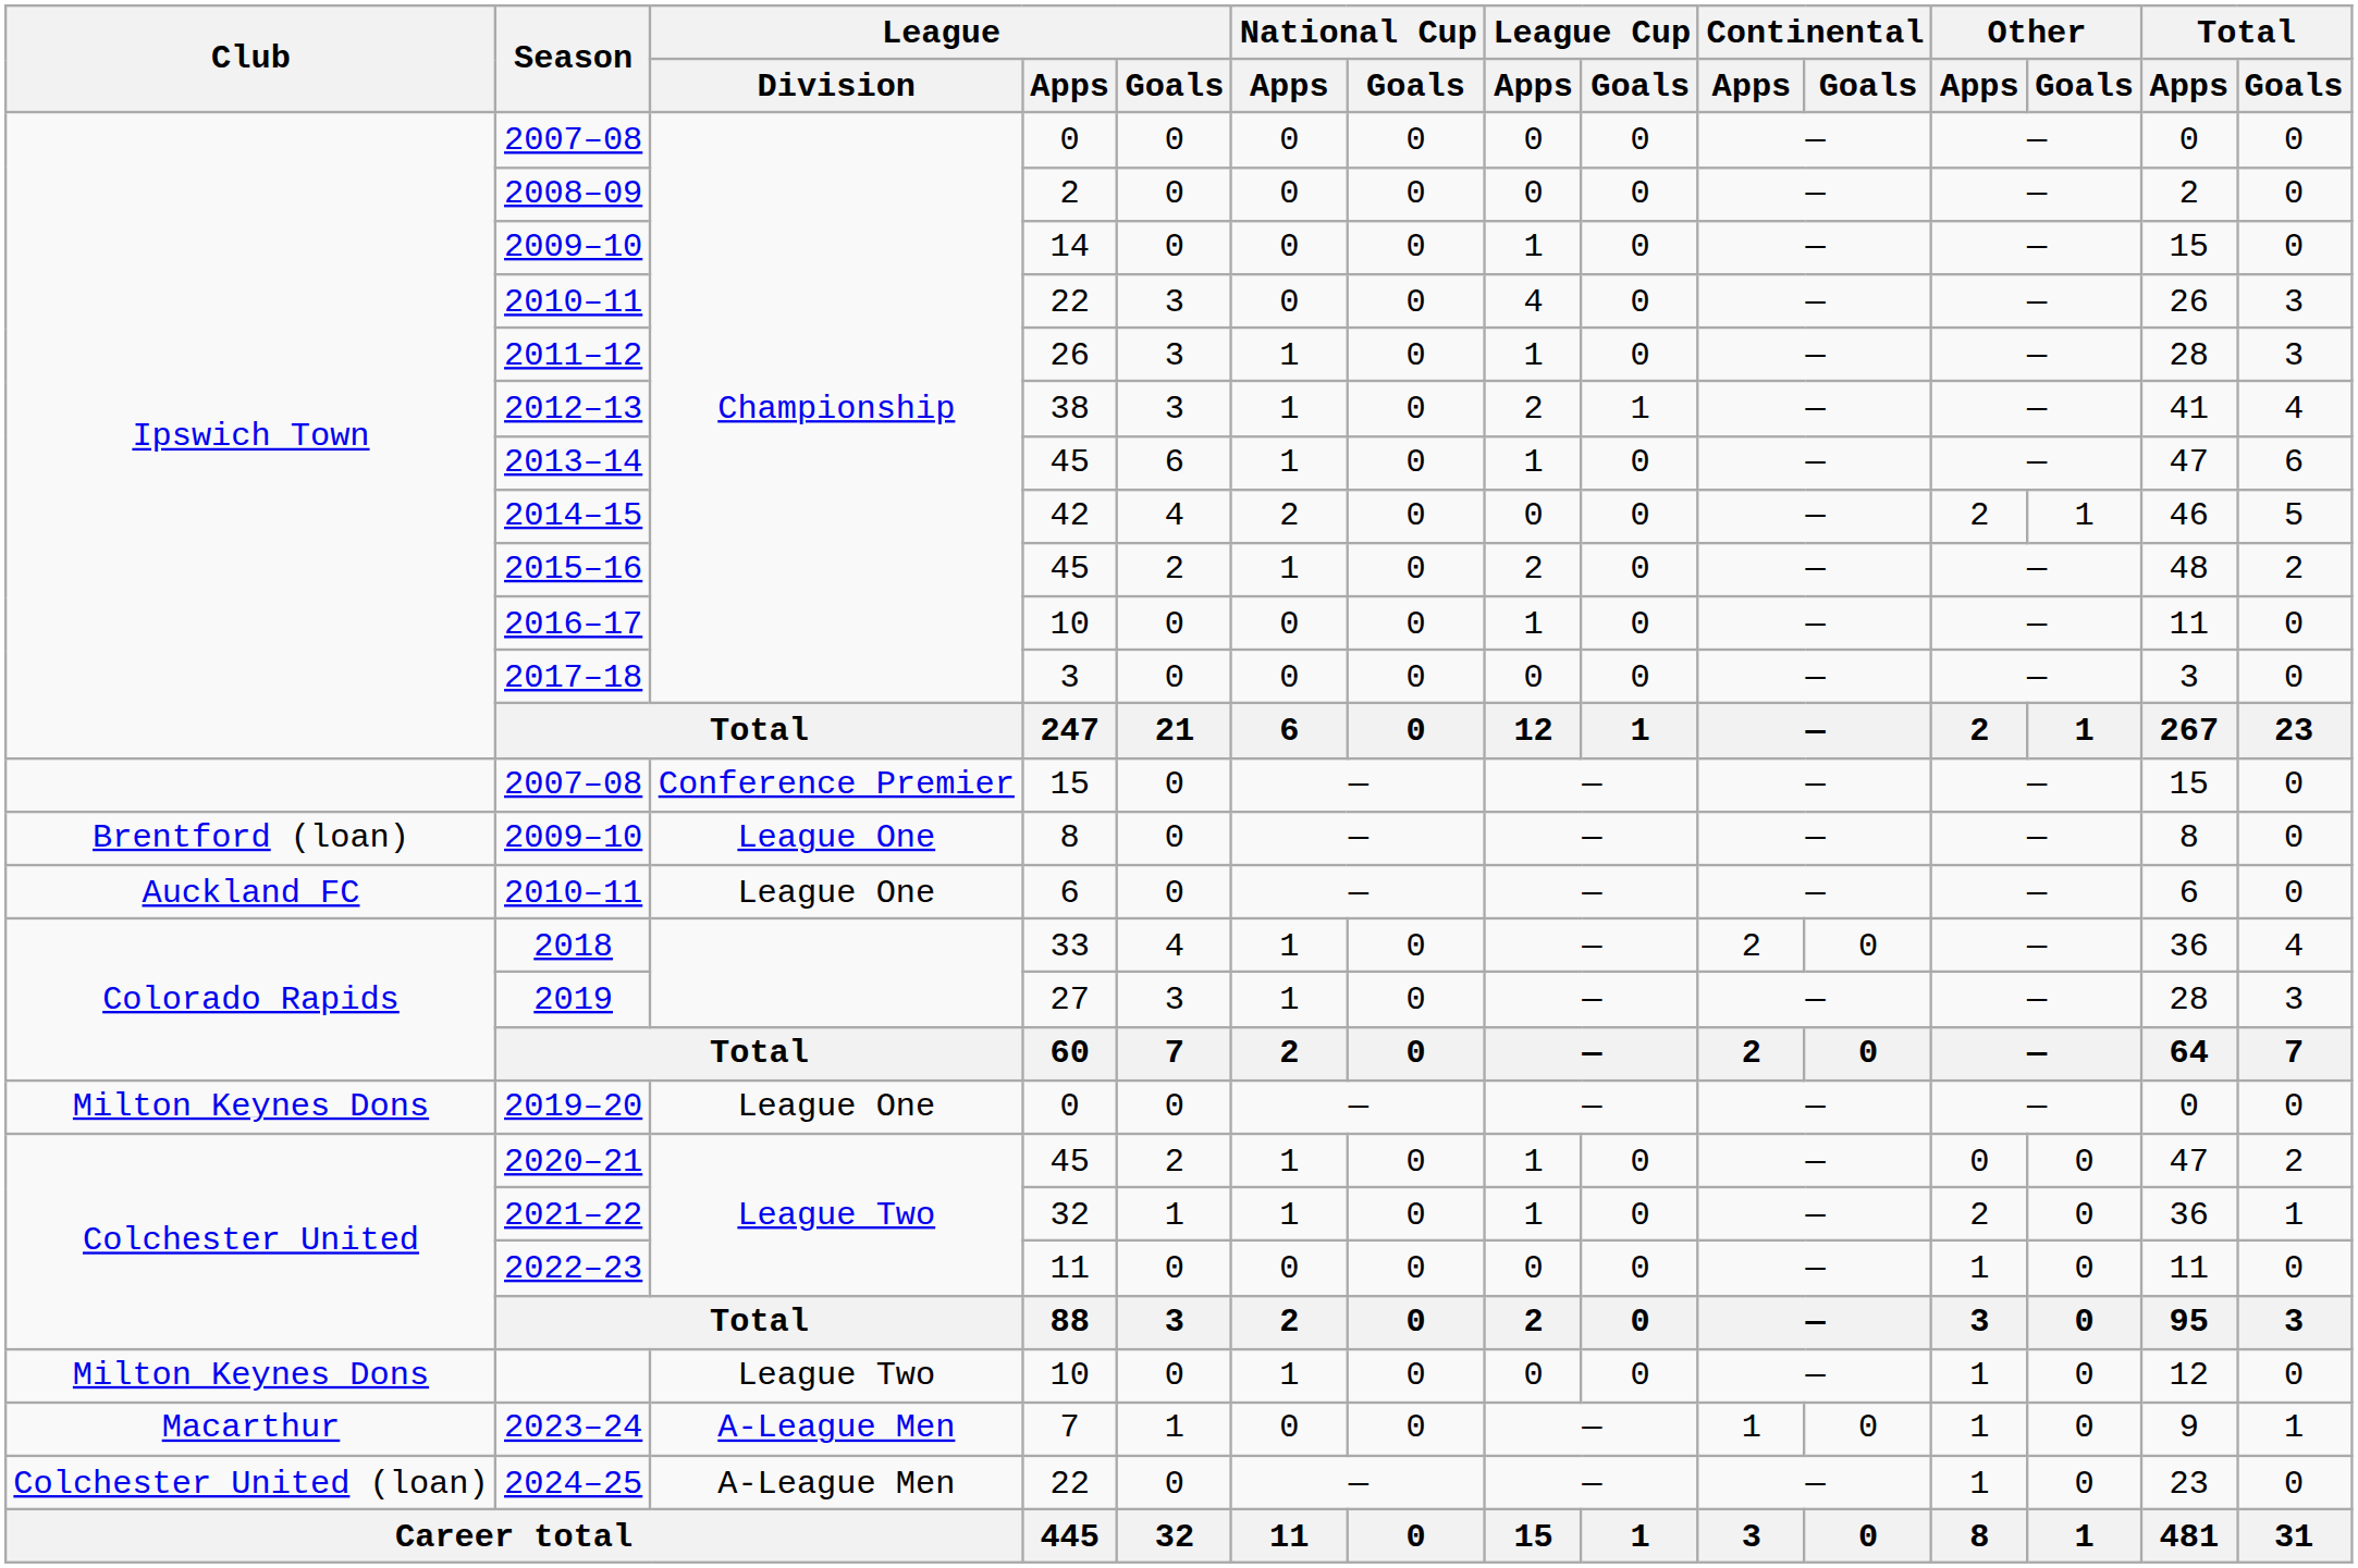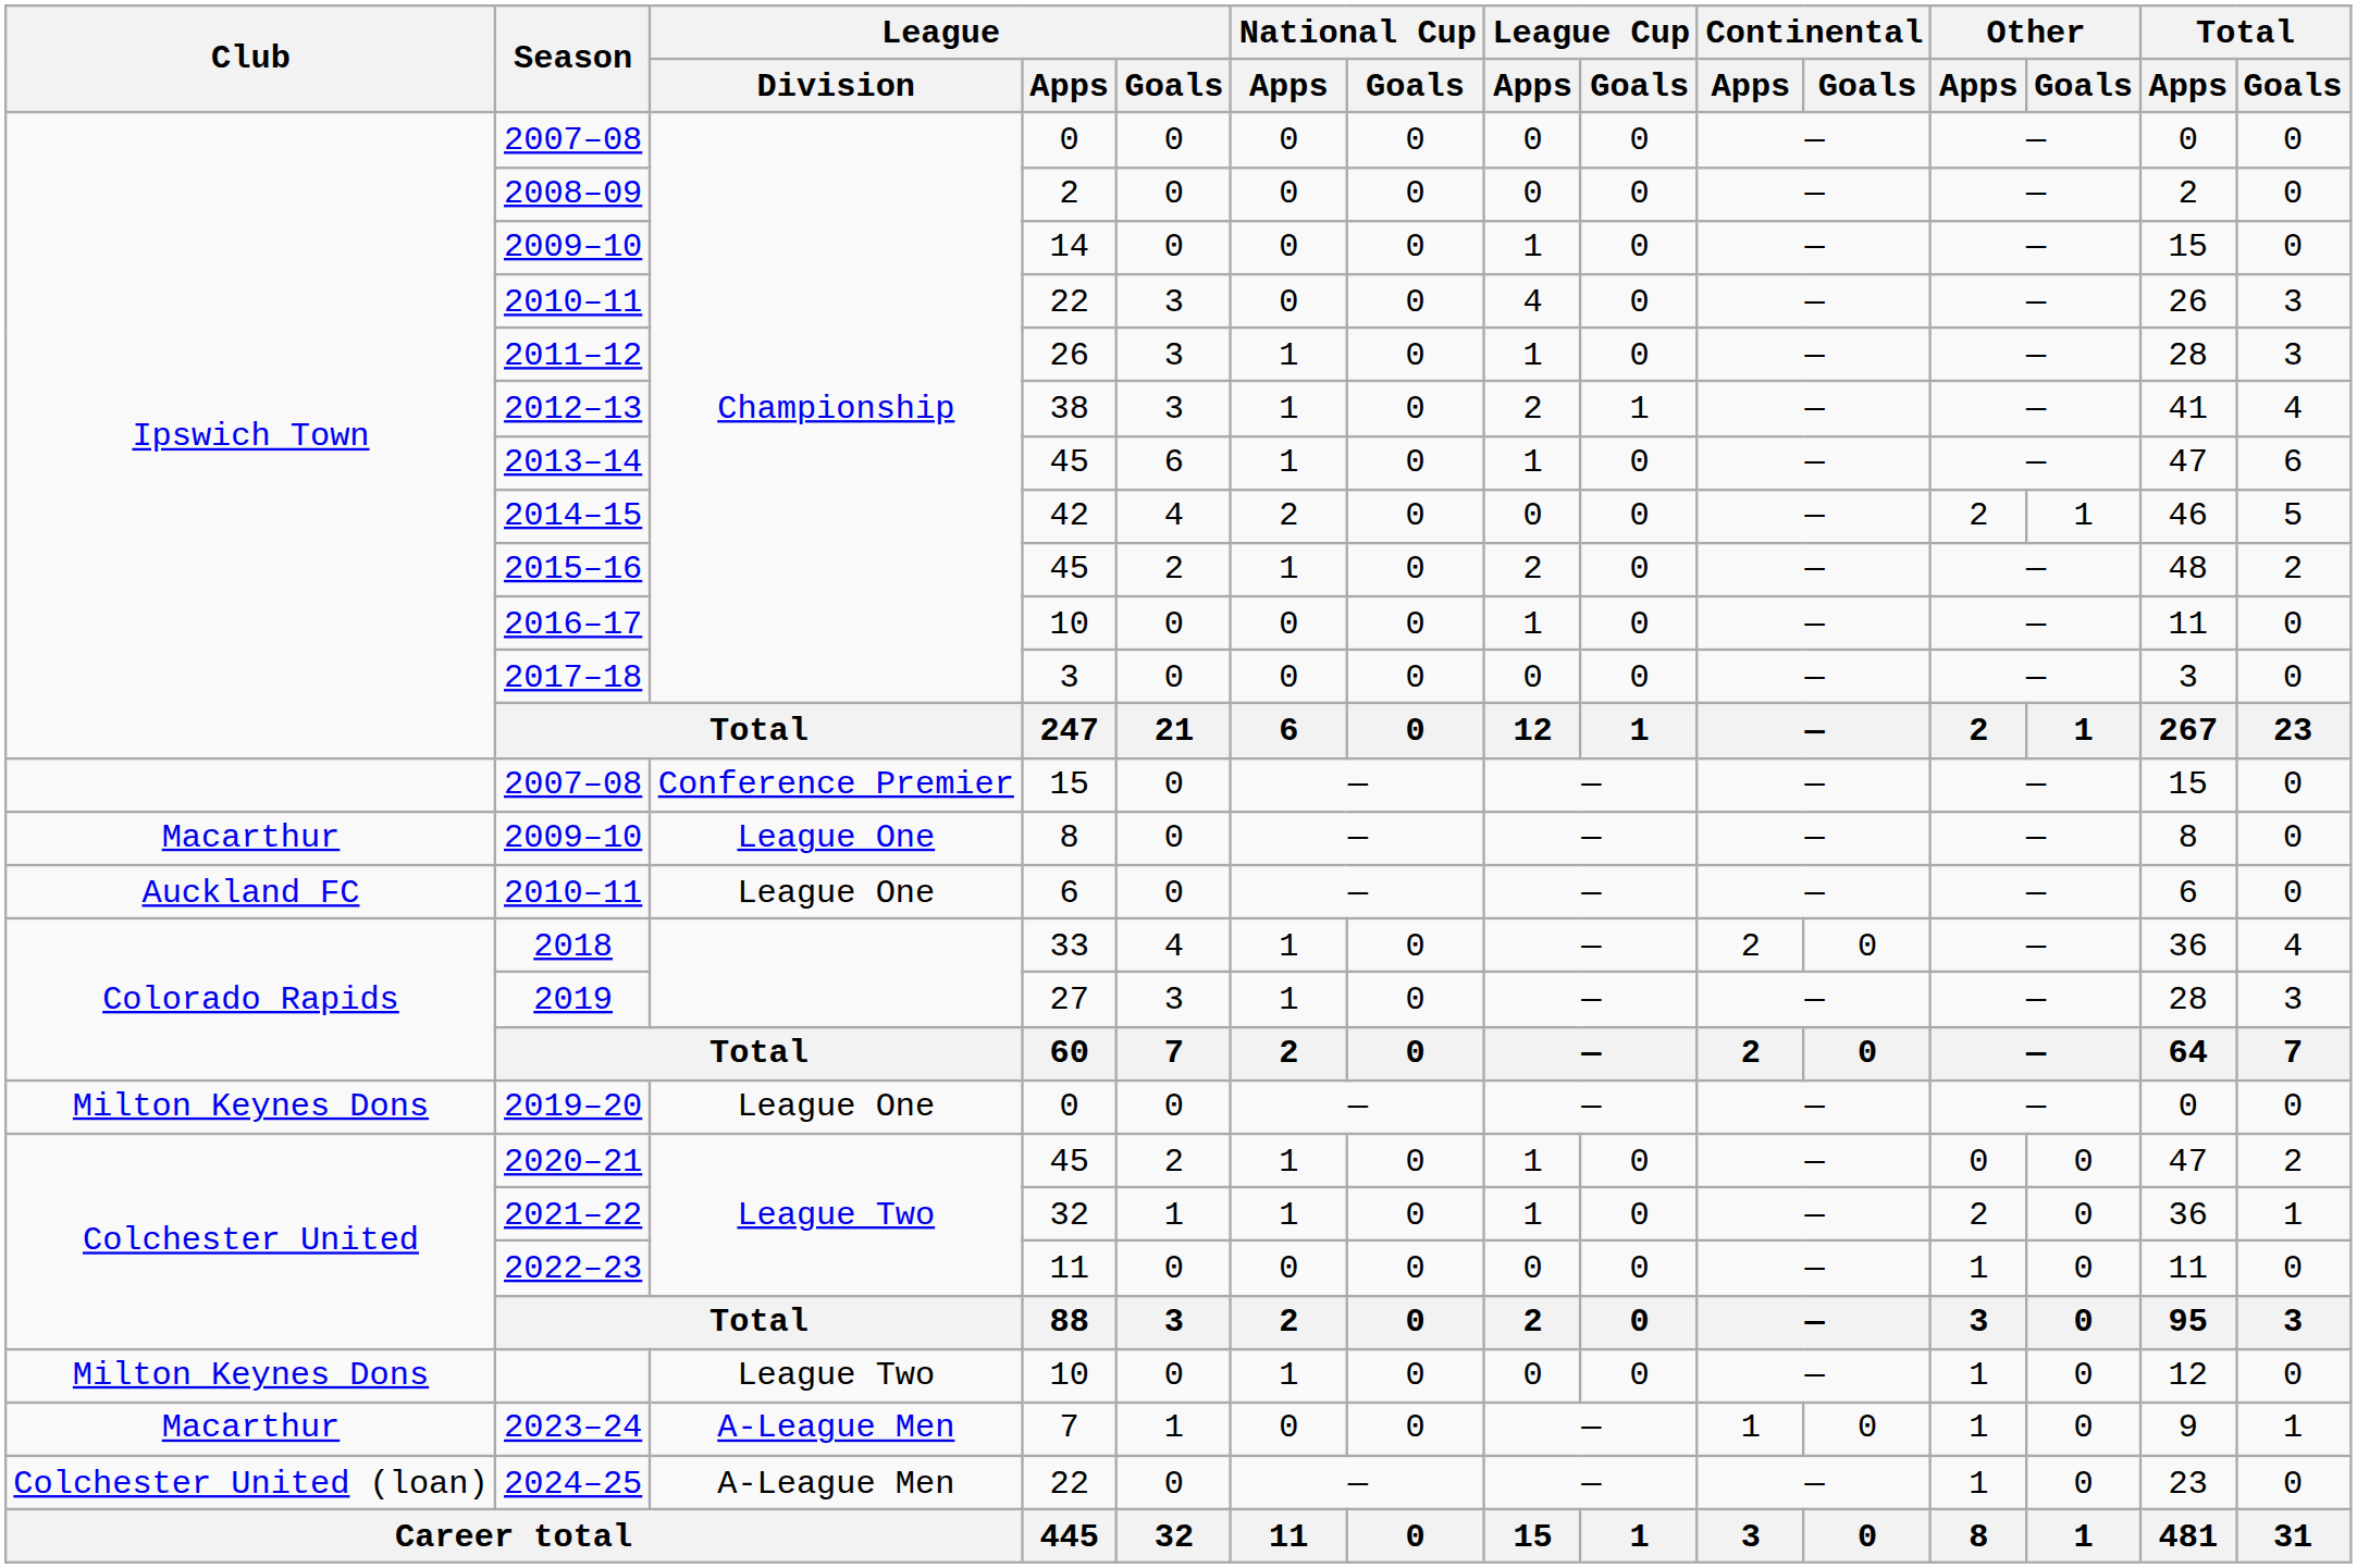2009–10 / 8 | Club: Brentford (loan) -> Macarthur
